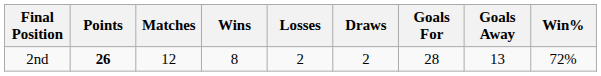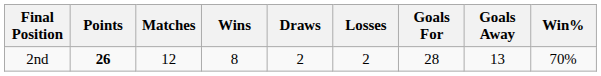columns swapped: Draws <-> Losses
2nd | Win%: 72% -> 70%
